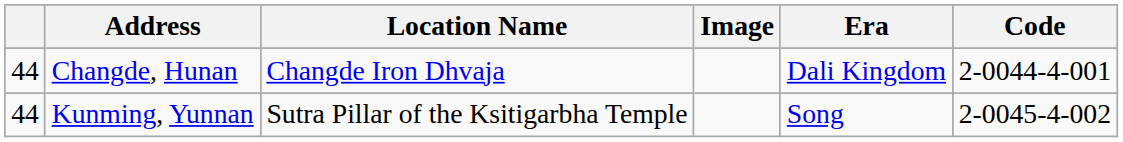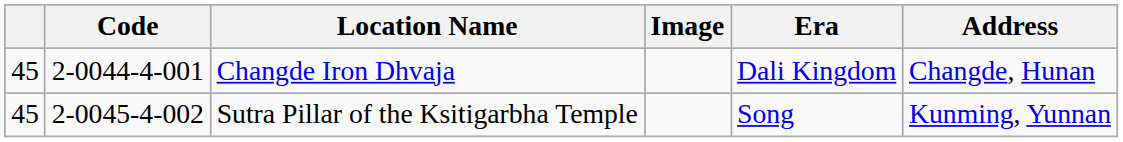columns swapped: Code <-> Address
Changde Iron Dhvaja | column 1: 44 -> 45
Sutra Pillar of the Ksitigarbha Temple | column 1: 44 -> 45
